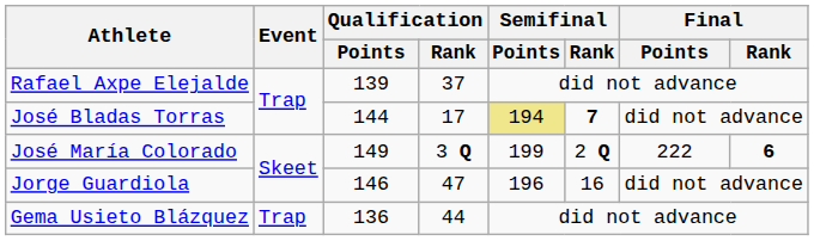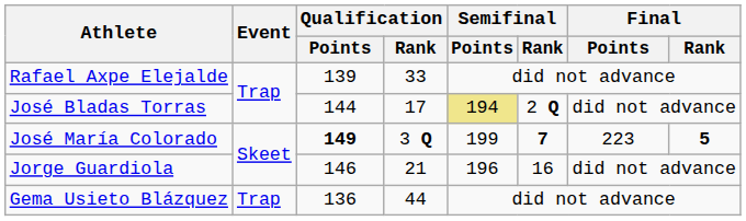Rafael Axpe Elejalde | Qualification / Rank: 37 -> 33
José Bladas Torras | Semifinal / Rank: 7 -> 2 Q
José María Colorado | Qualification / Points: normal -> bold
José María Colorado | Semifinal / Rank: 2 Q -> 7
José María Colorado | Final / Points: 222 -> 223
José María Colorado | Final / Rank: 6 -> 5
Jorge Guardiola | Qualification / Rank: 47 -> 21
